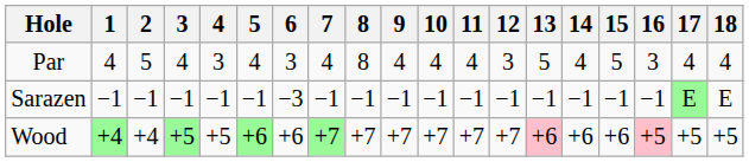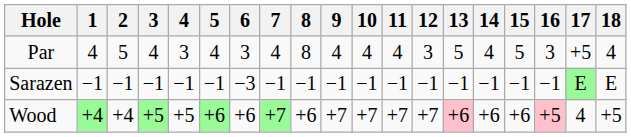Par | 17: 4 -> +5
Wood | 8: +7 -> +6
Wood | 17: +5 -> 4
